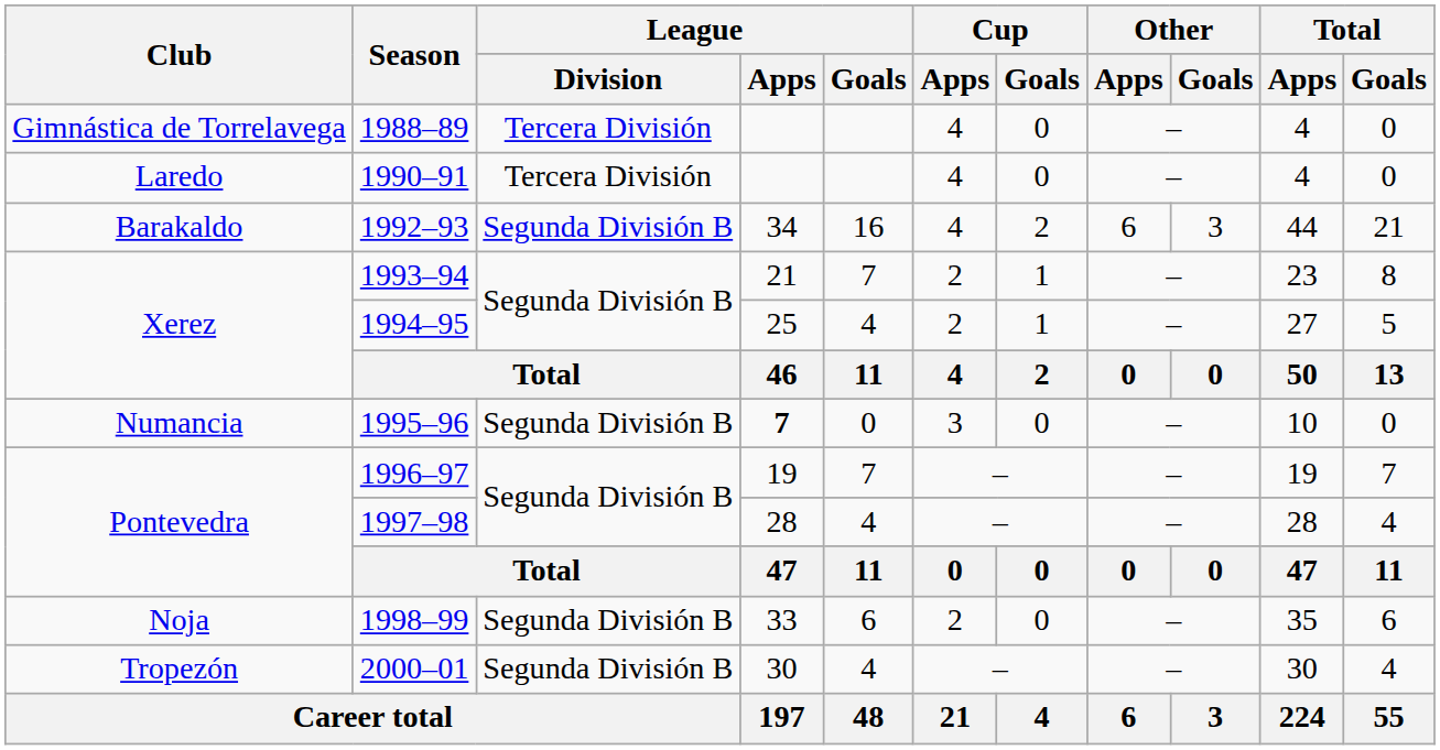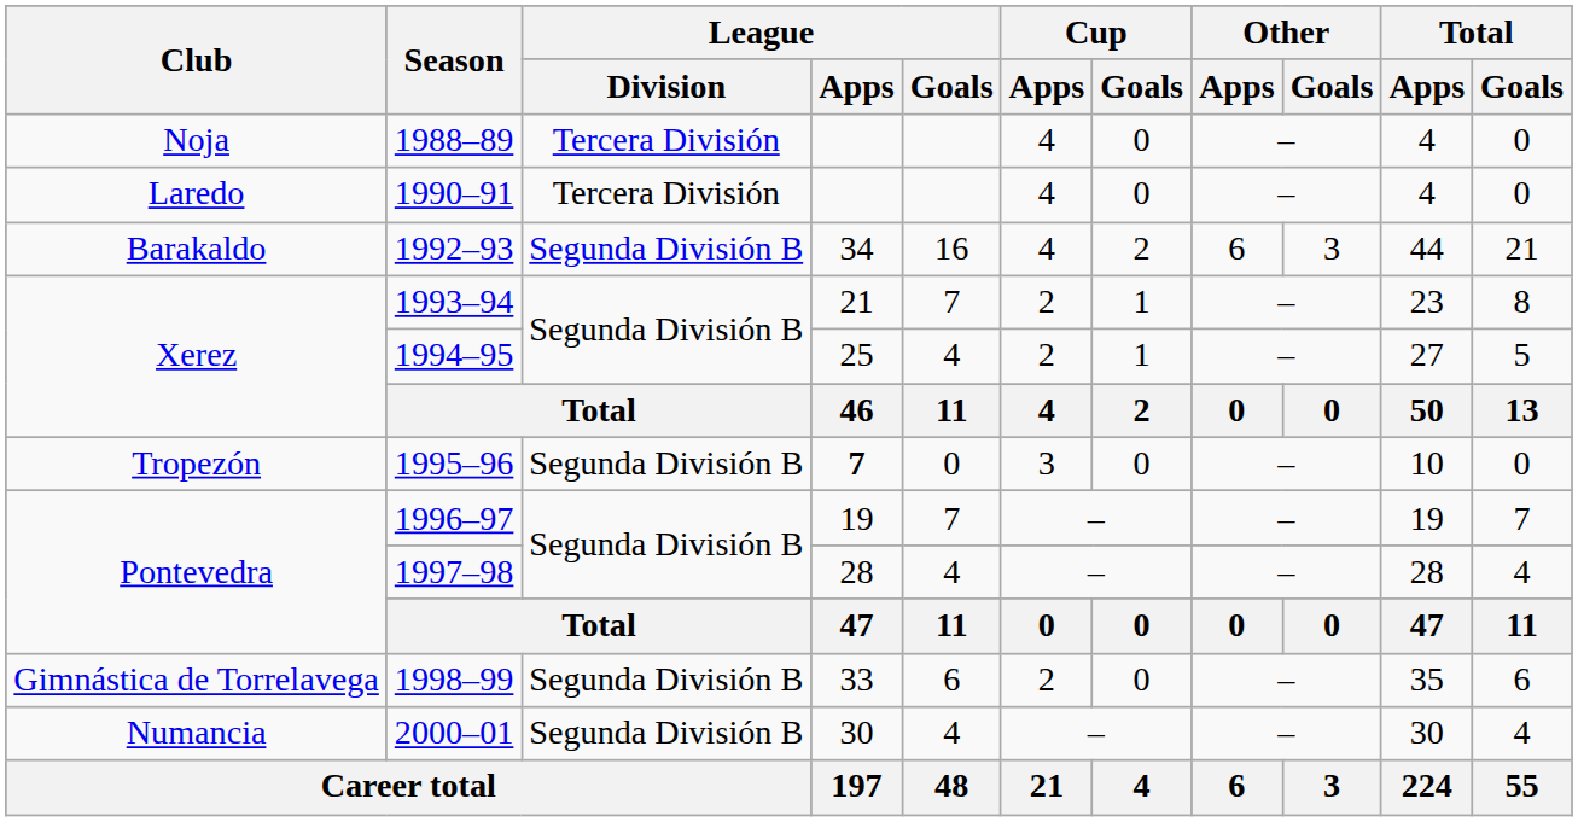1988–89 | Club: Gimnástica de Torrelavega -> Noja
1995–96 | Club: Numancia -> Tropezón
1998–99 | Club: Noja -> Gimnástica de Torrelavega
2000–01 | Club: Tropezón -> Numancia
